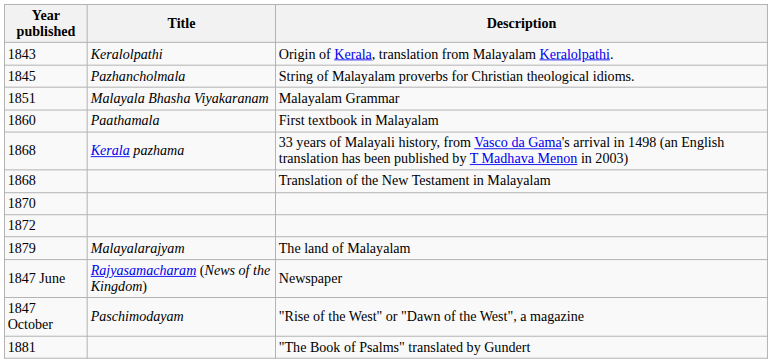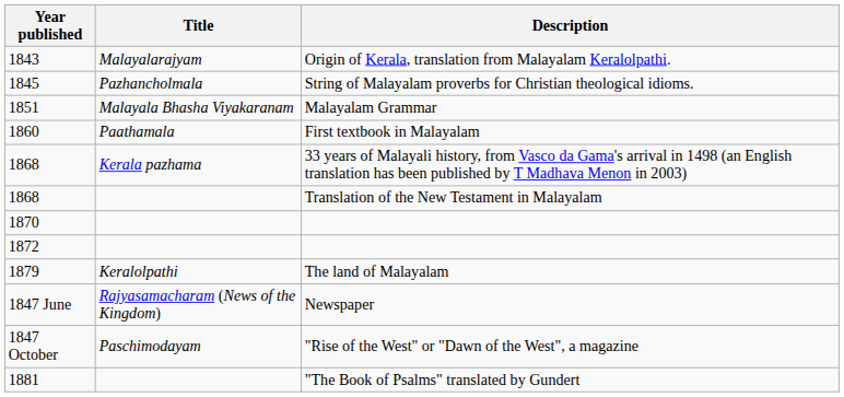Origin of Kerala, translation from Malayalam Keralolpathi. | Title: Keralolpathi -> Malayalarajyam
The land of Malayalam | Title: Malayalarajyam -> Keralolpathi
